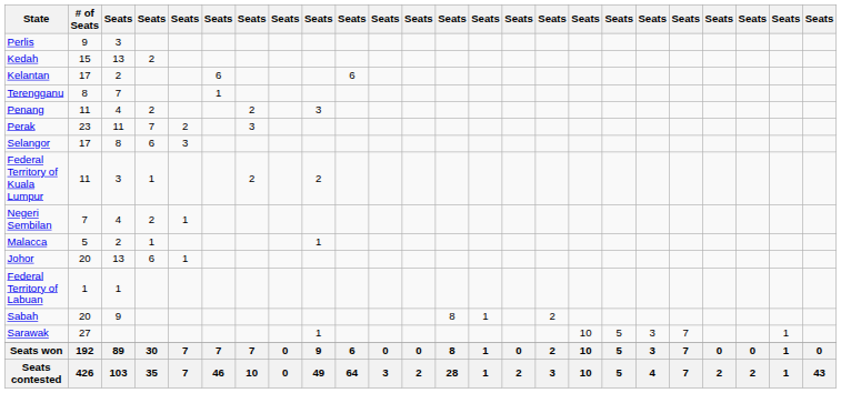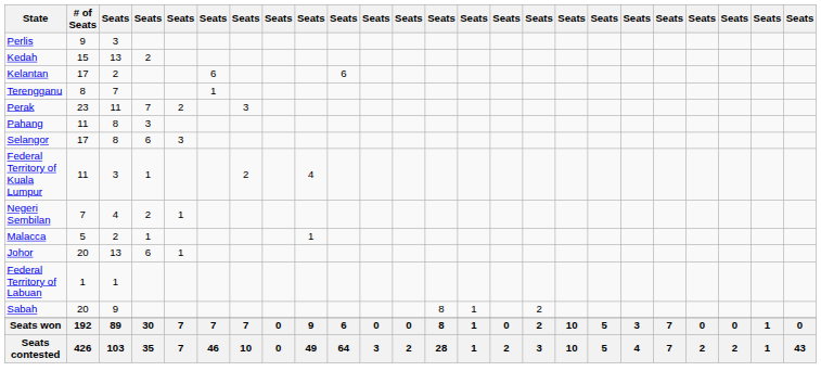- row: Penang | 11 | 4 | 2 | 2 | 3
+ row: Pahang | 11 | 8 | 3
Federal Territory of Kuala Lumpur | column 9: 2 -> 4
- row: Sarawak | 27 | 1 | 10 | 5 | 3 | 7 | 1
